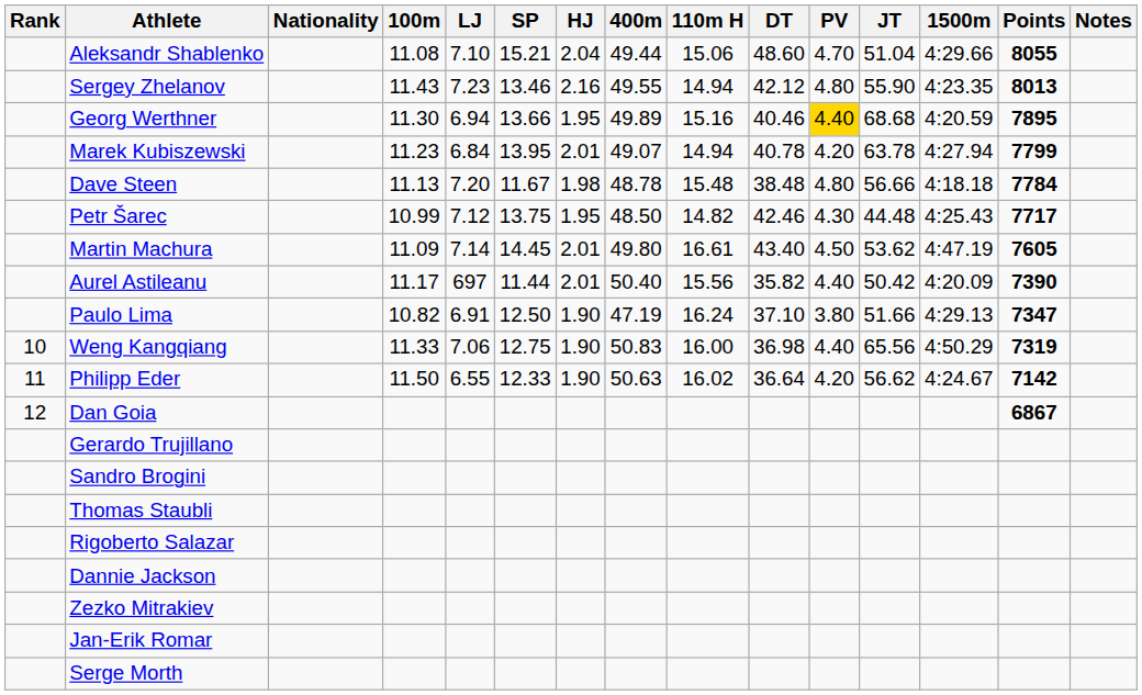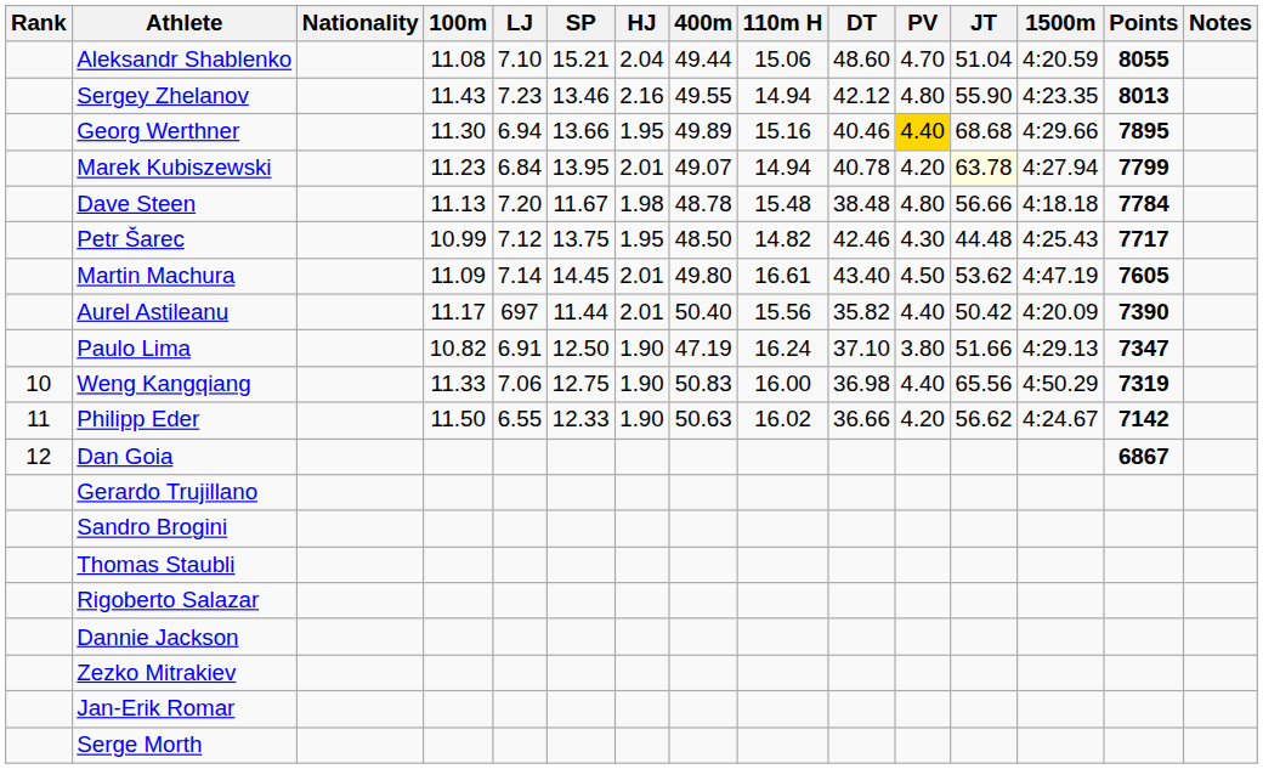Aleksandr Shablenko | 1500m: 4:29.66 -> 4:20.59
Georg Werthner | 1500m: 4:20.59 -> 4:29.66
Marek Kubiszewski | JT: no background -> lightyellow background
Philipp Eder | DT: 36.64 -> 36.66
